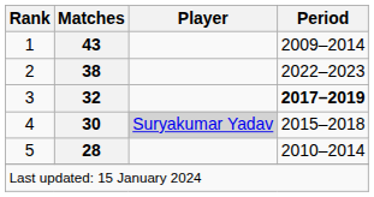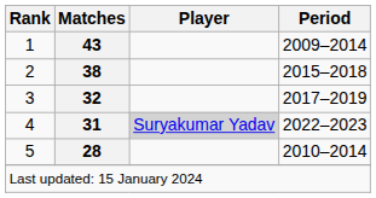2 | Period: 2022–2023 -> 2015–2018
3 | Period: bold -> normal
4 | Matches: 30 -> 31
4 | Period: 2015–2018 -> 2022–2023
